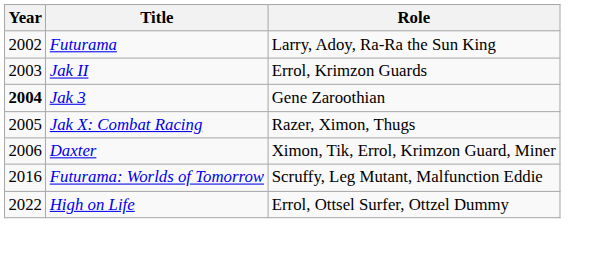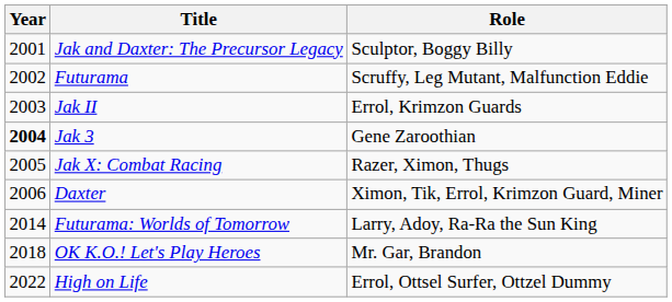+ row: 2001 | Jak and Daxter: The Precursor Legacy | Sculptor, Boggy Billy
Futurama | Role: Larry, Adoy, Ra-Ra the Sun King -> Scruffy, Leg Mutant, Malfunction Eddie
Futurama: Worlds of Tomorrow | Year: 2016 -> 2014
Futurama: Worlds of Tomorrow | Role: Scruffy, Leg Mutant, Malfunction Eddie -> Larry, Adoy, Ra-Ra the Sun King
+ row: 2018 | OK K.O.! Let's Play Heroes | Mr. Gar, Brandon
